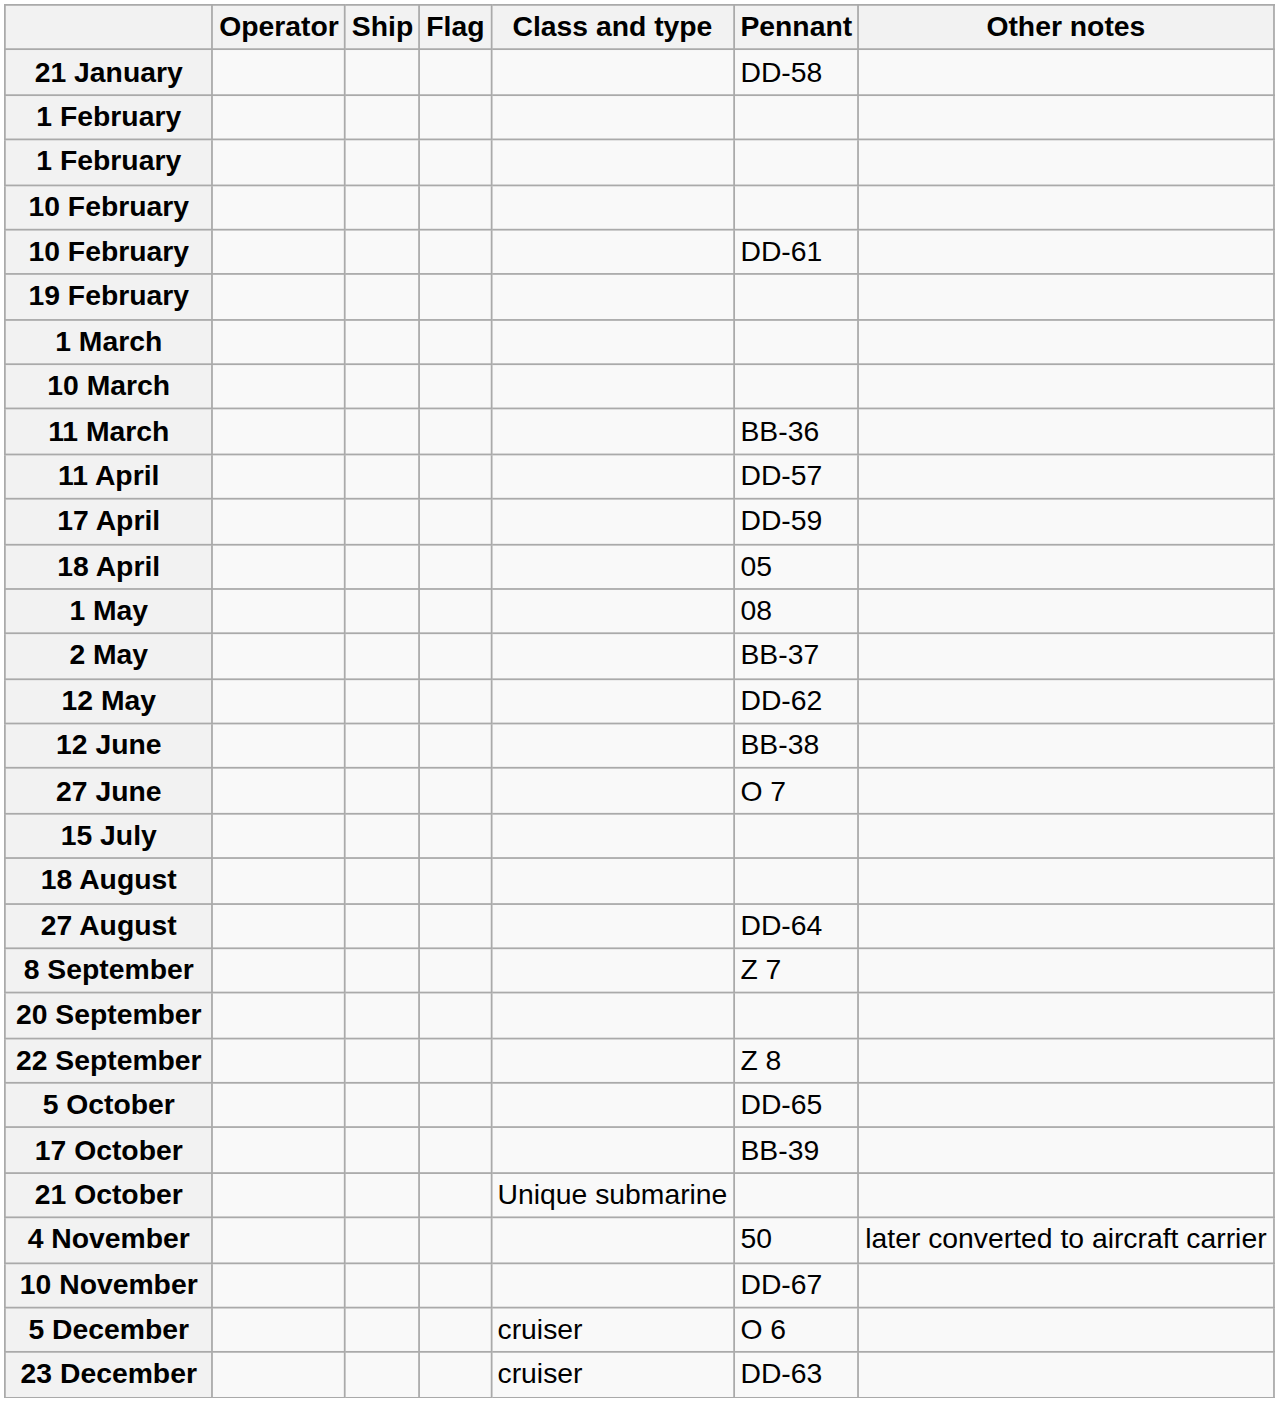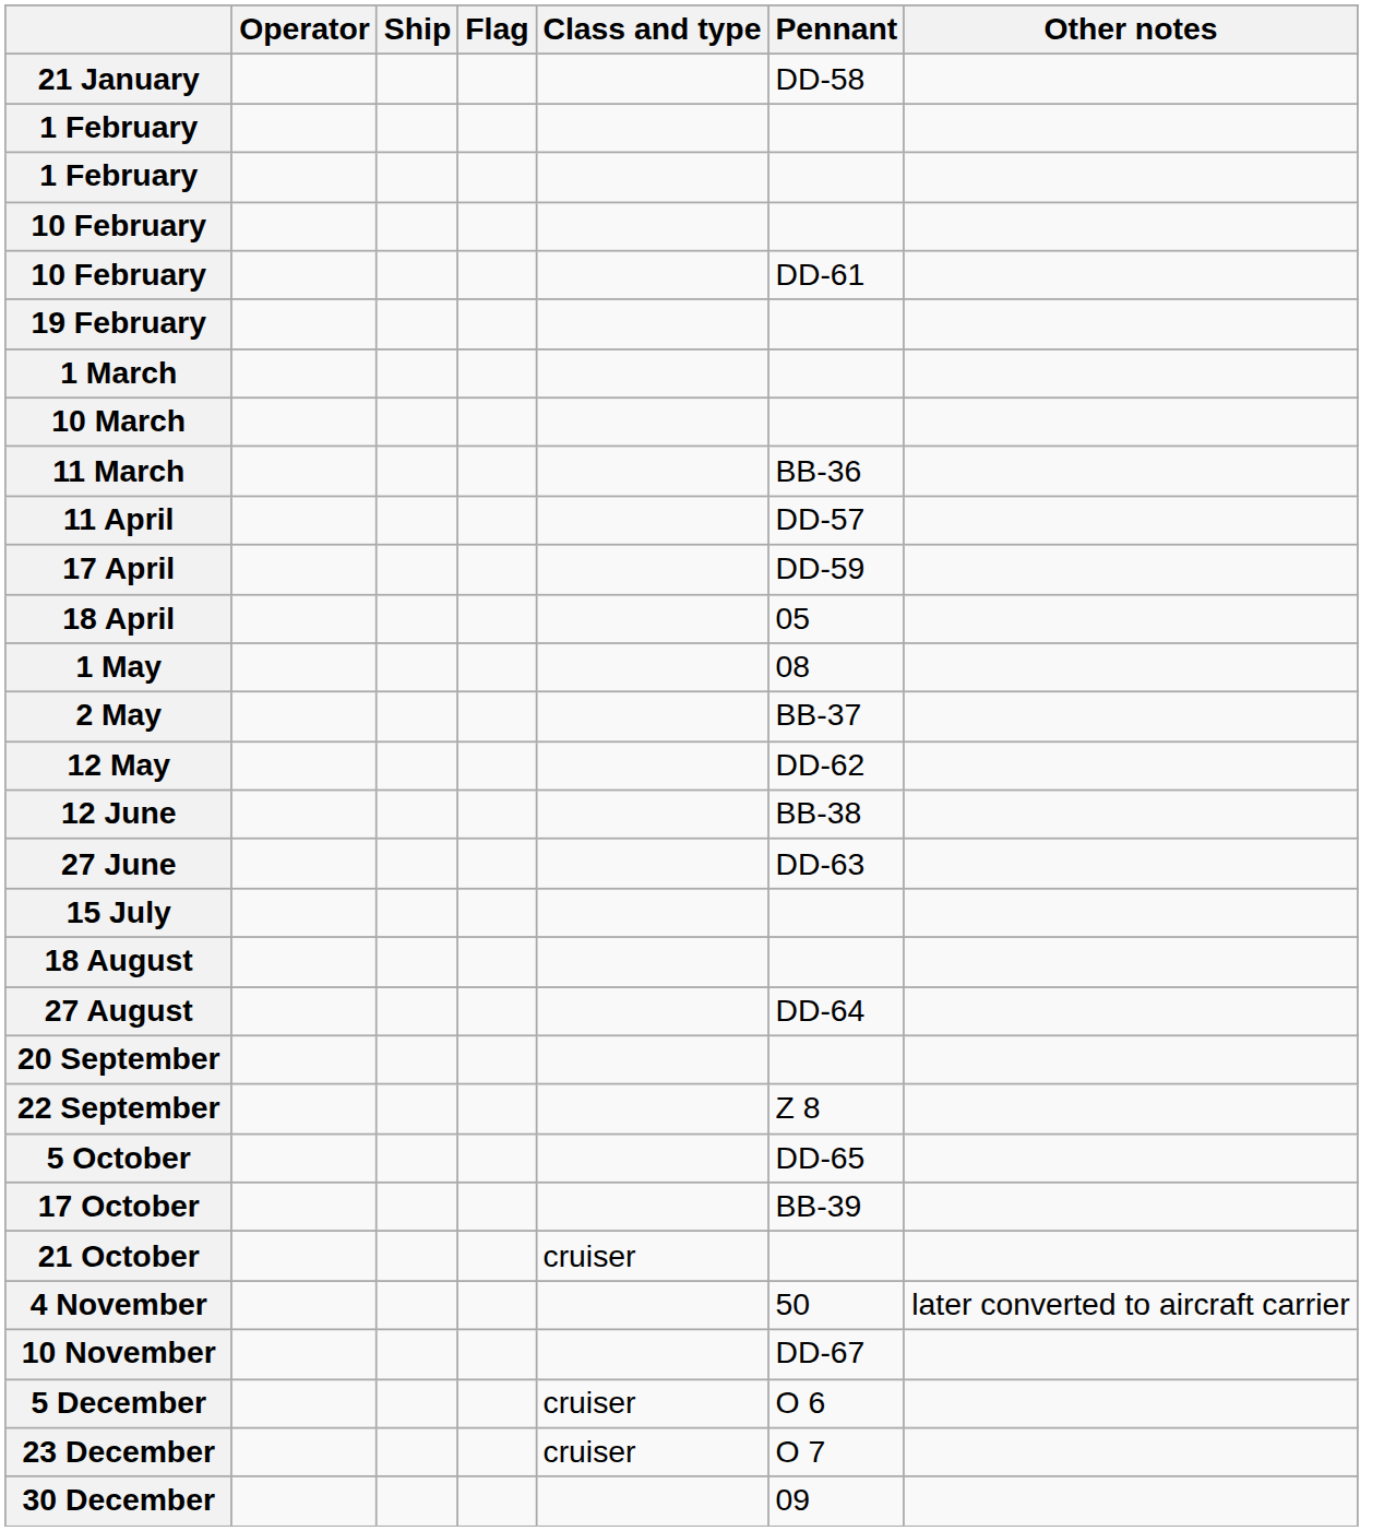27 June | Pennant: O 7 -> DD-63
- row: 8 September | Z 7
21 October | Class and type: Unique submarine -> cruiser
23 December | Pennant: DD-63 -> O 7
+ row: 30 December | 09
